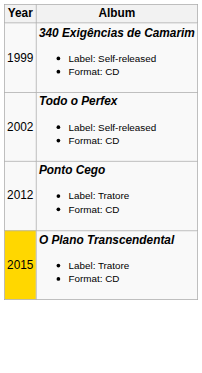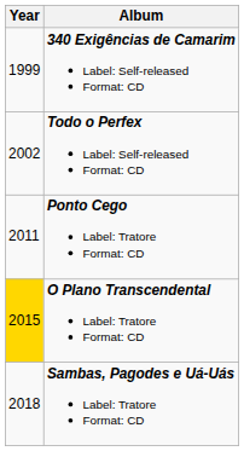Ponto Cego Label: Tratore Format: CD | Year: 2012 -> 2011
+ row: 2018 | Sambas, Pagodes e Uá-Uás Label: Tratore Format: CD
